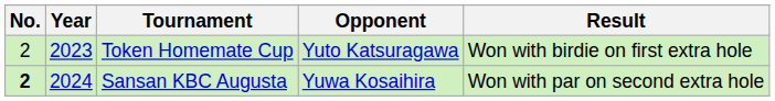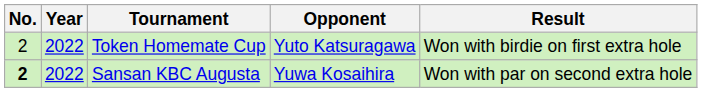Token Homemate Cup | Year: 2023 -> 2022
Sansan KBC Augusta | Year: 2024 -> 2022
